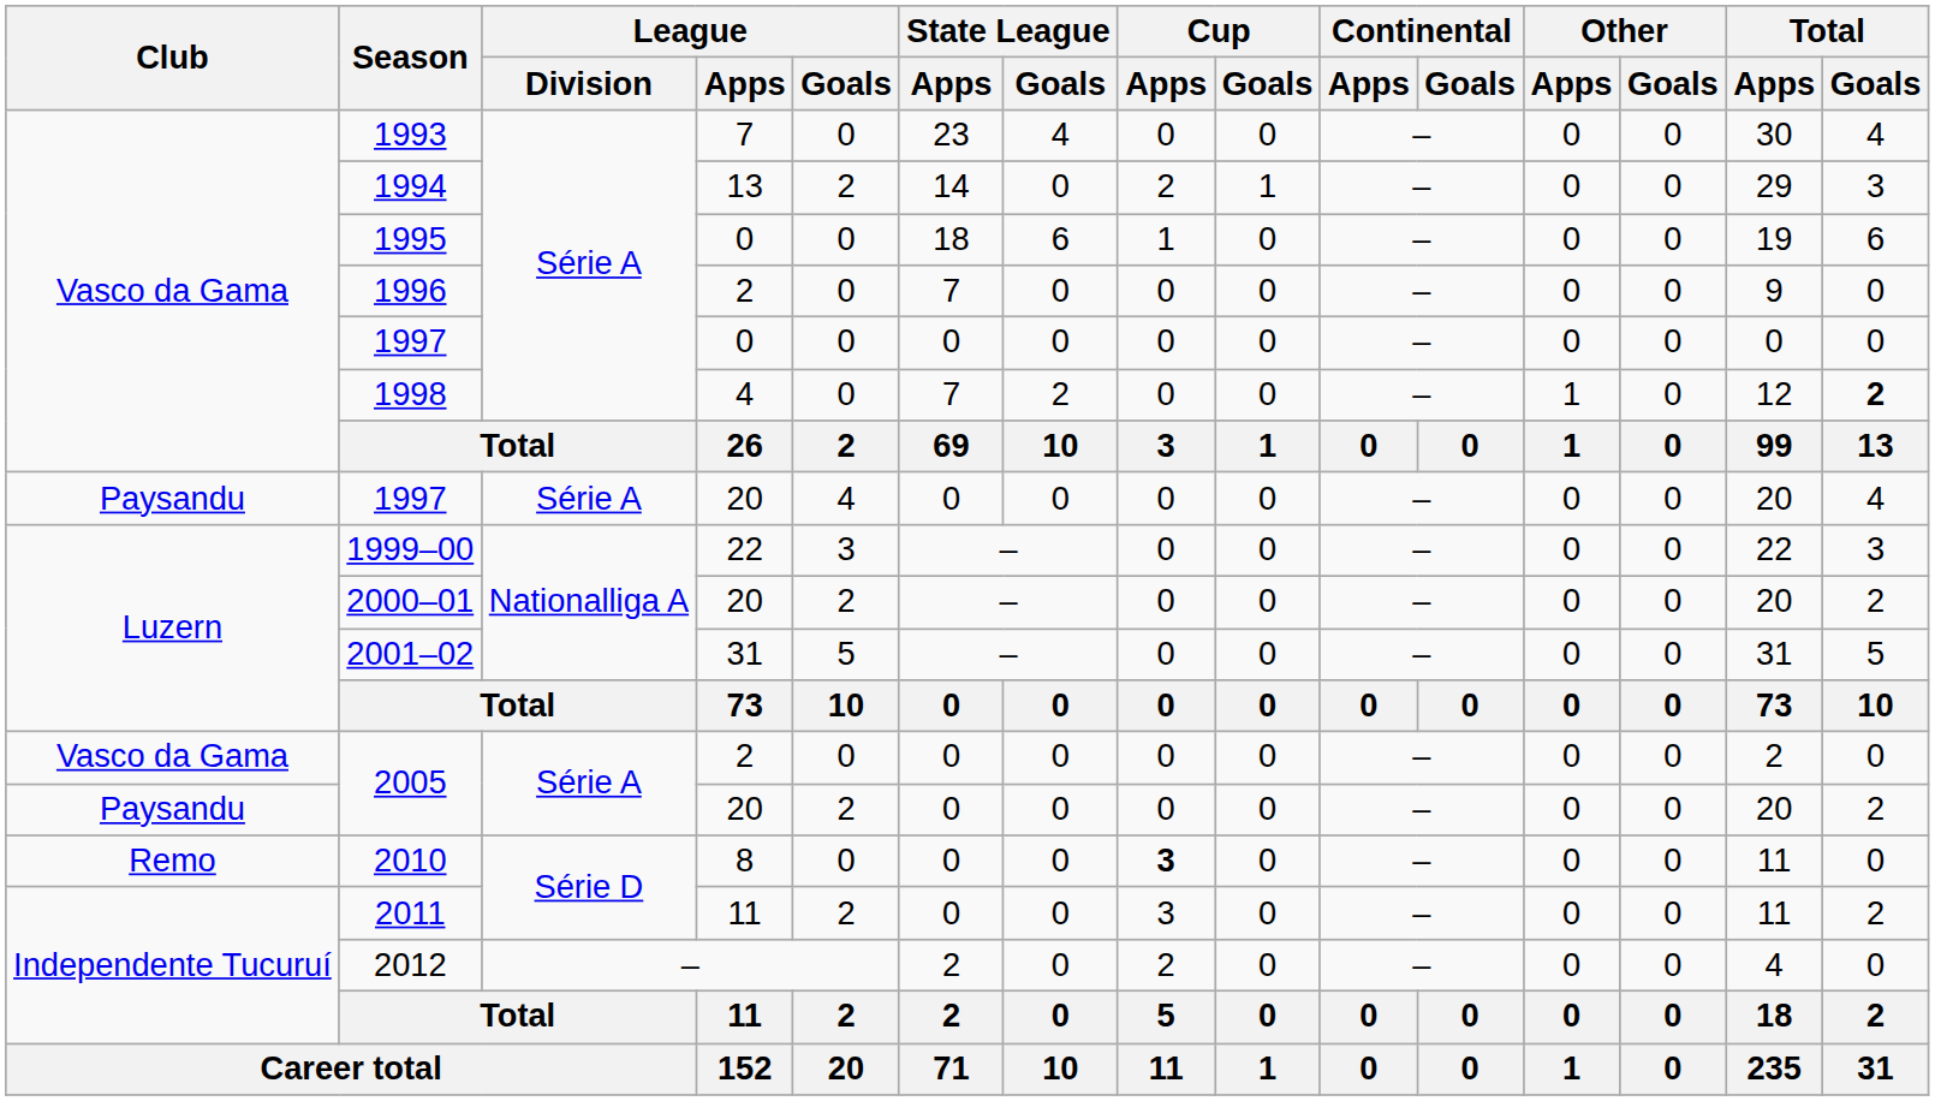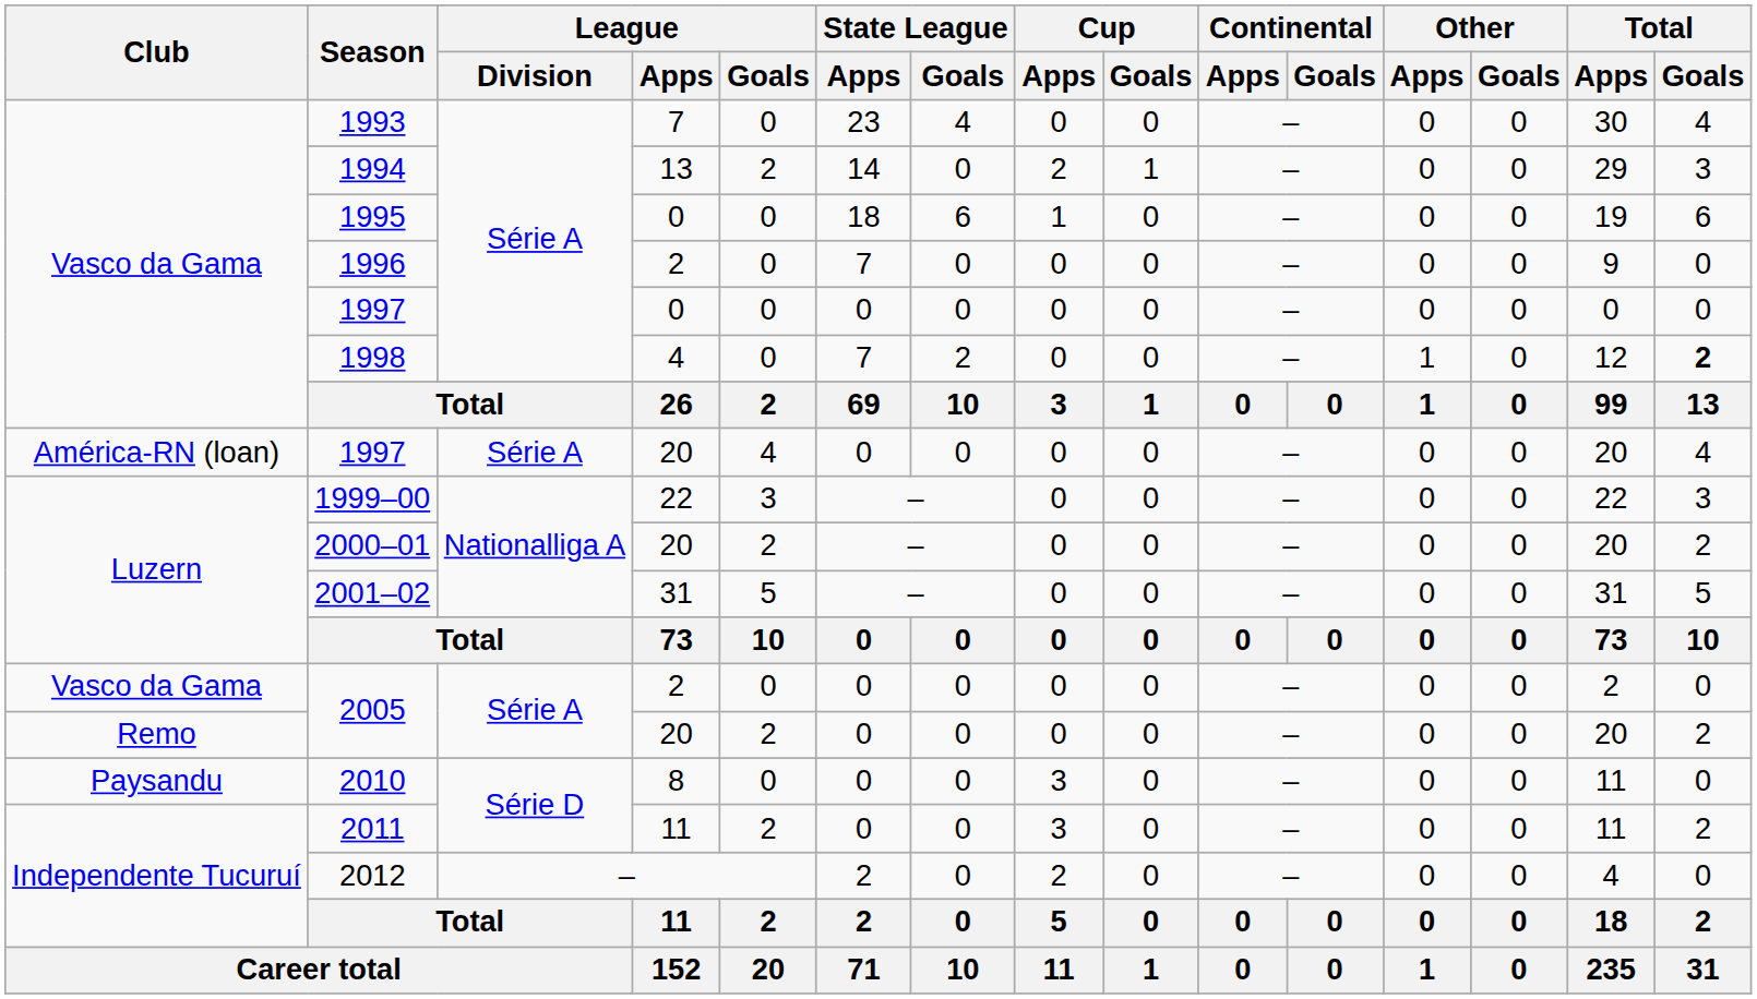1997 / 20 | Club: Paysandu -> América-RN (loan)
2005 / 20 | Club: Paysandu -> Remo
2010 | Club: Remo -> Paysandu
2010 | Cup / Apps: bold -> normal
